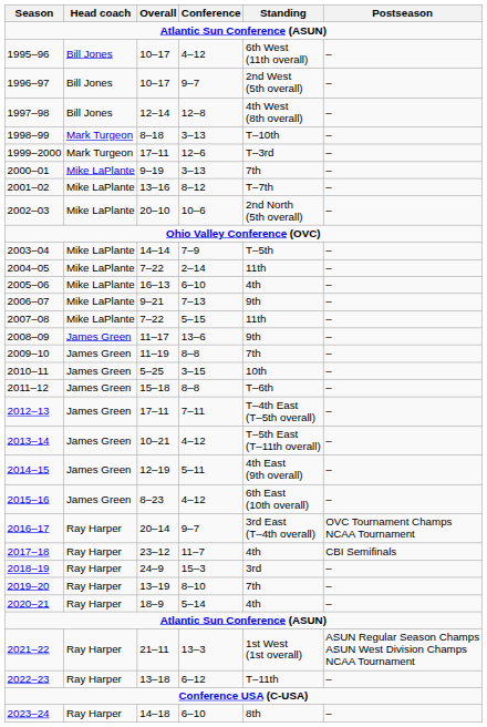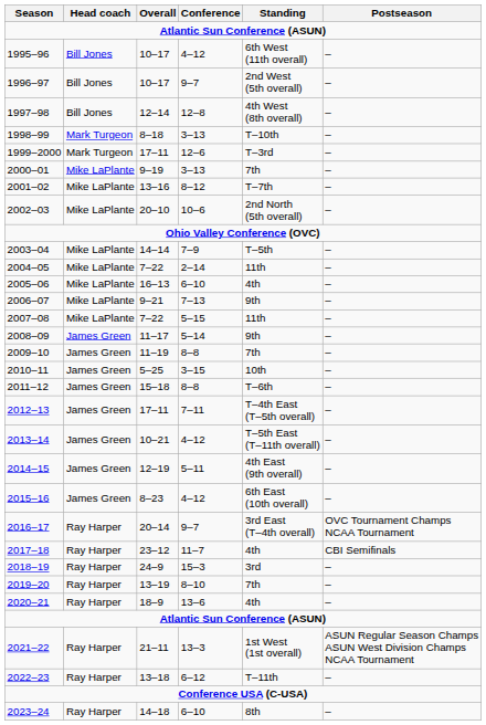2008–09 | Conference: 13–6 -> 5–14
2020–21 | Conference: 5–14 -> 13–6
